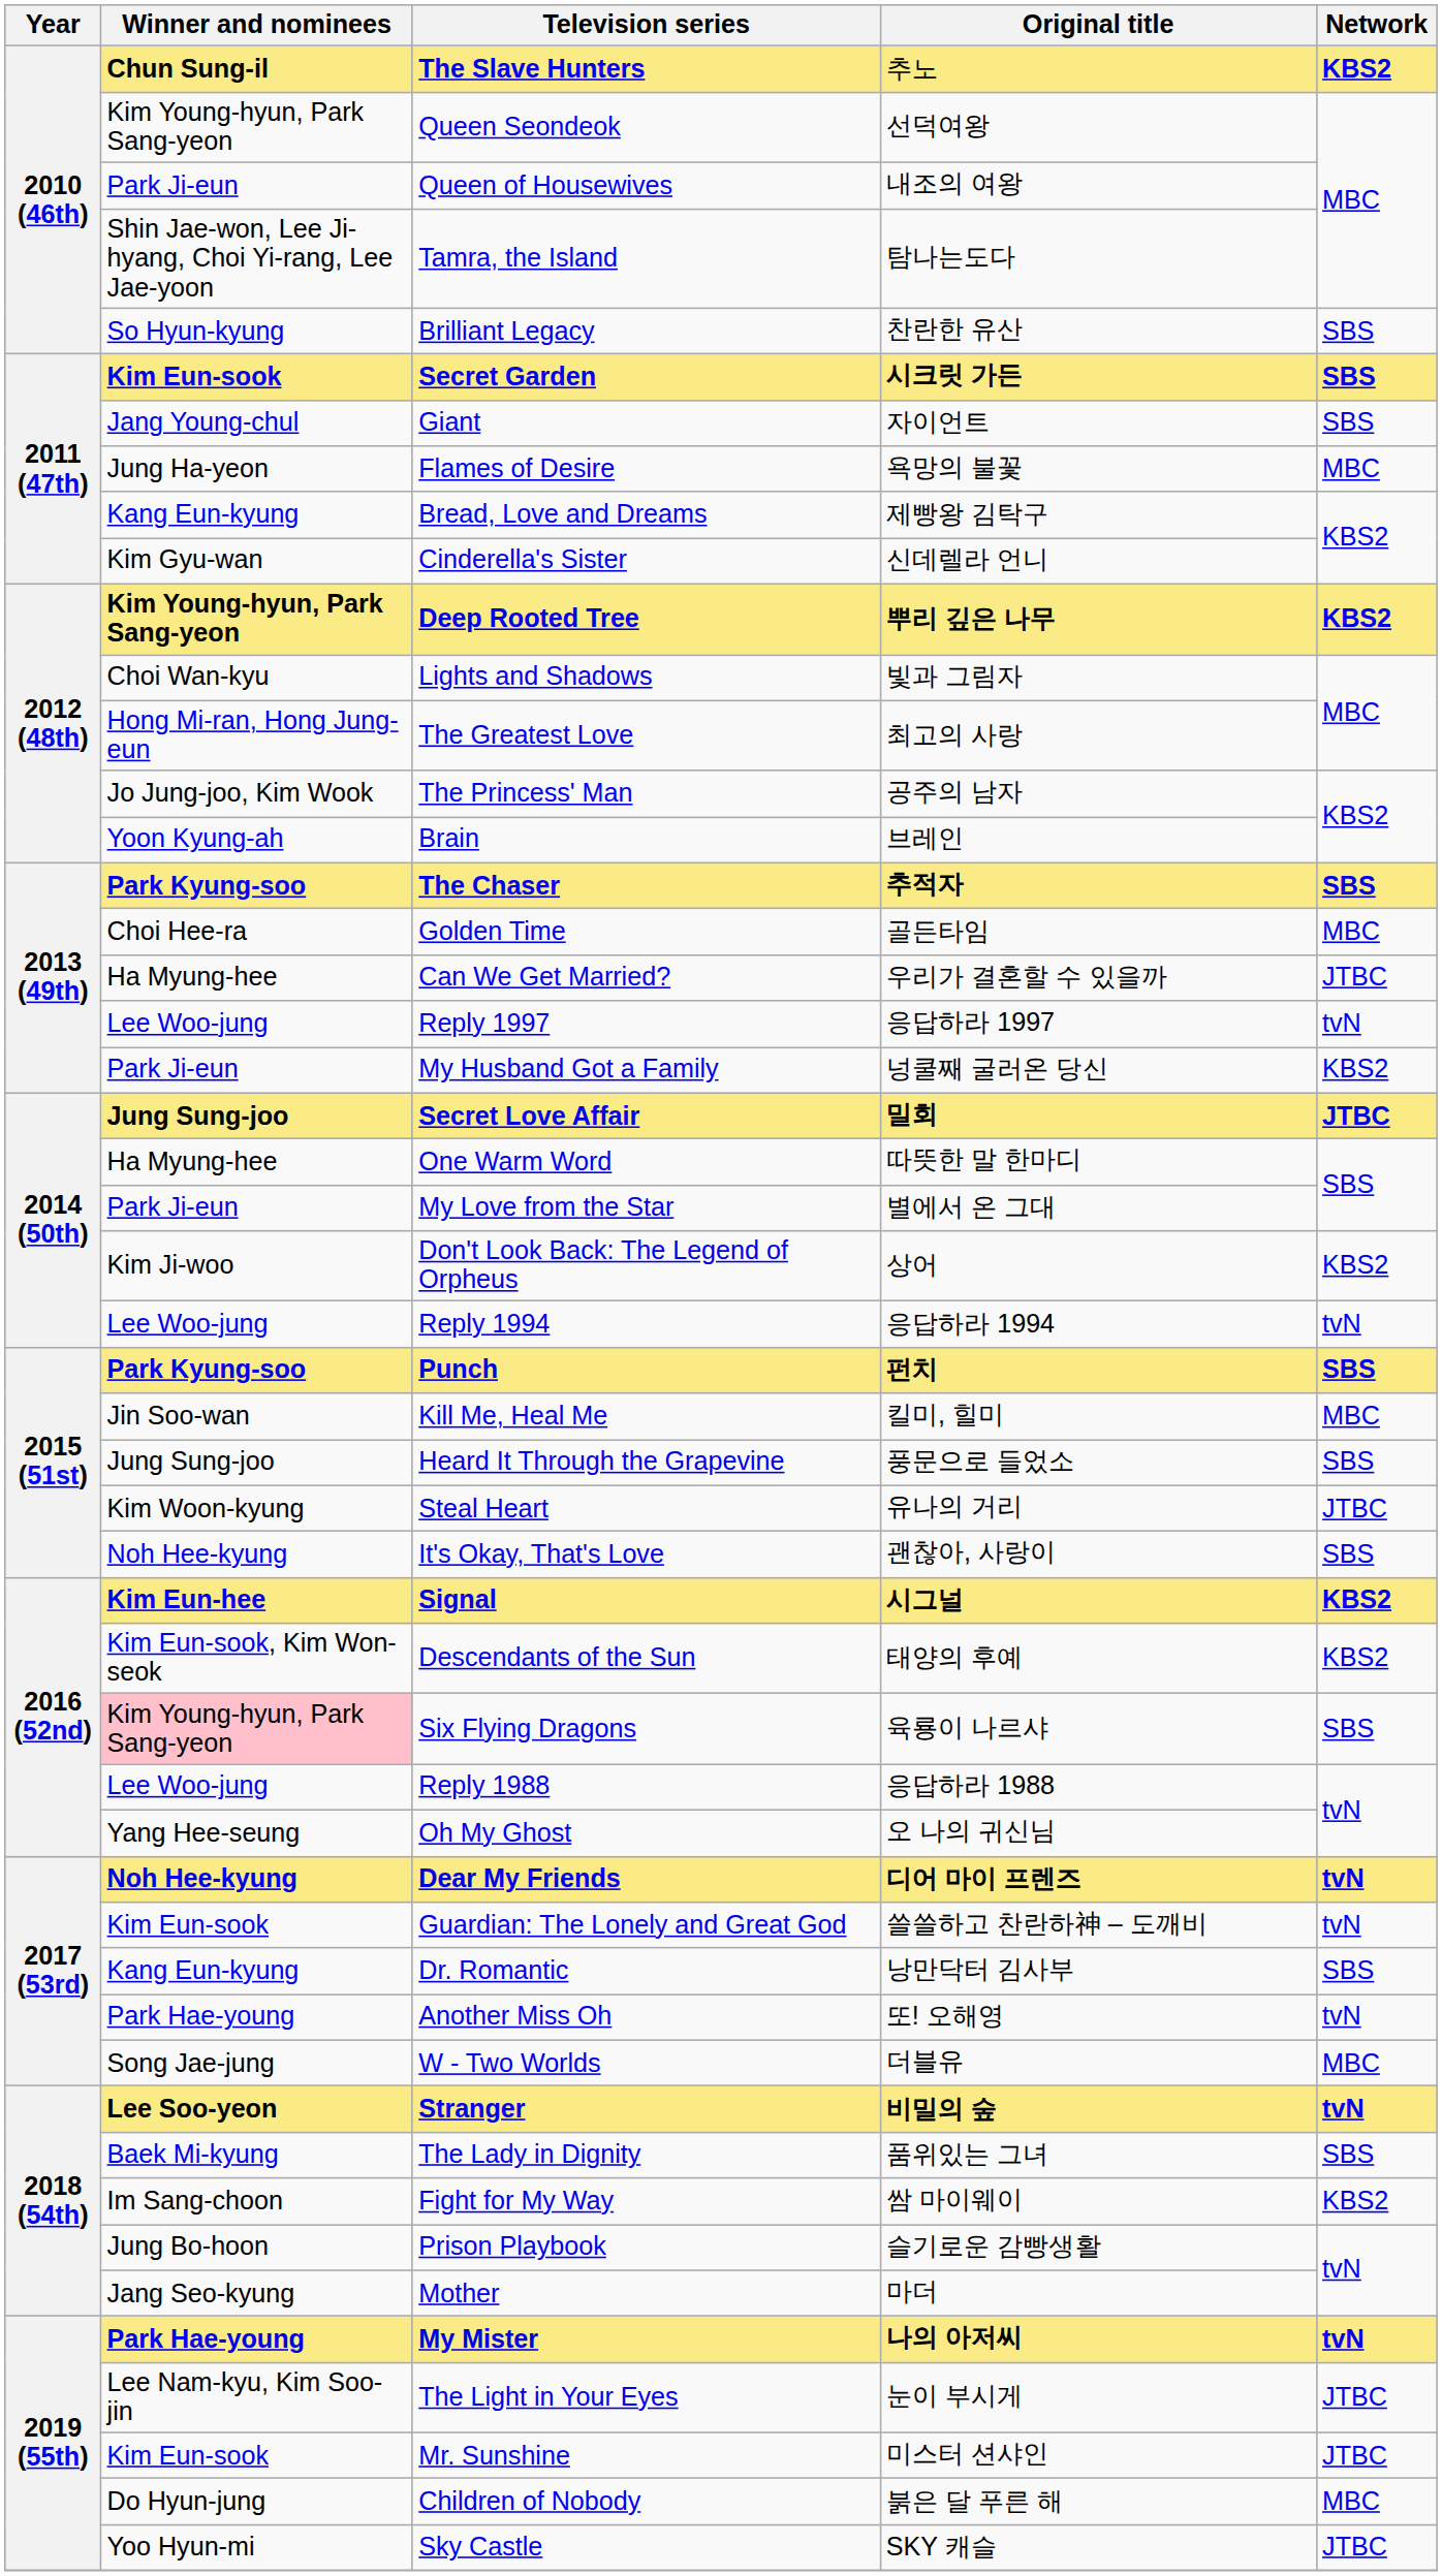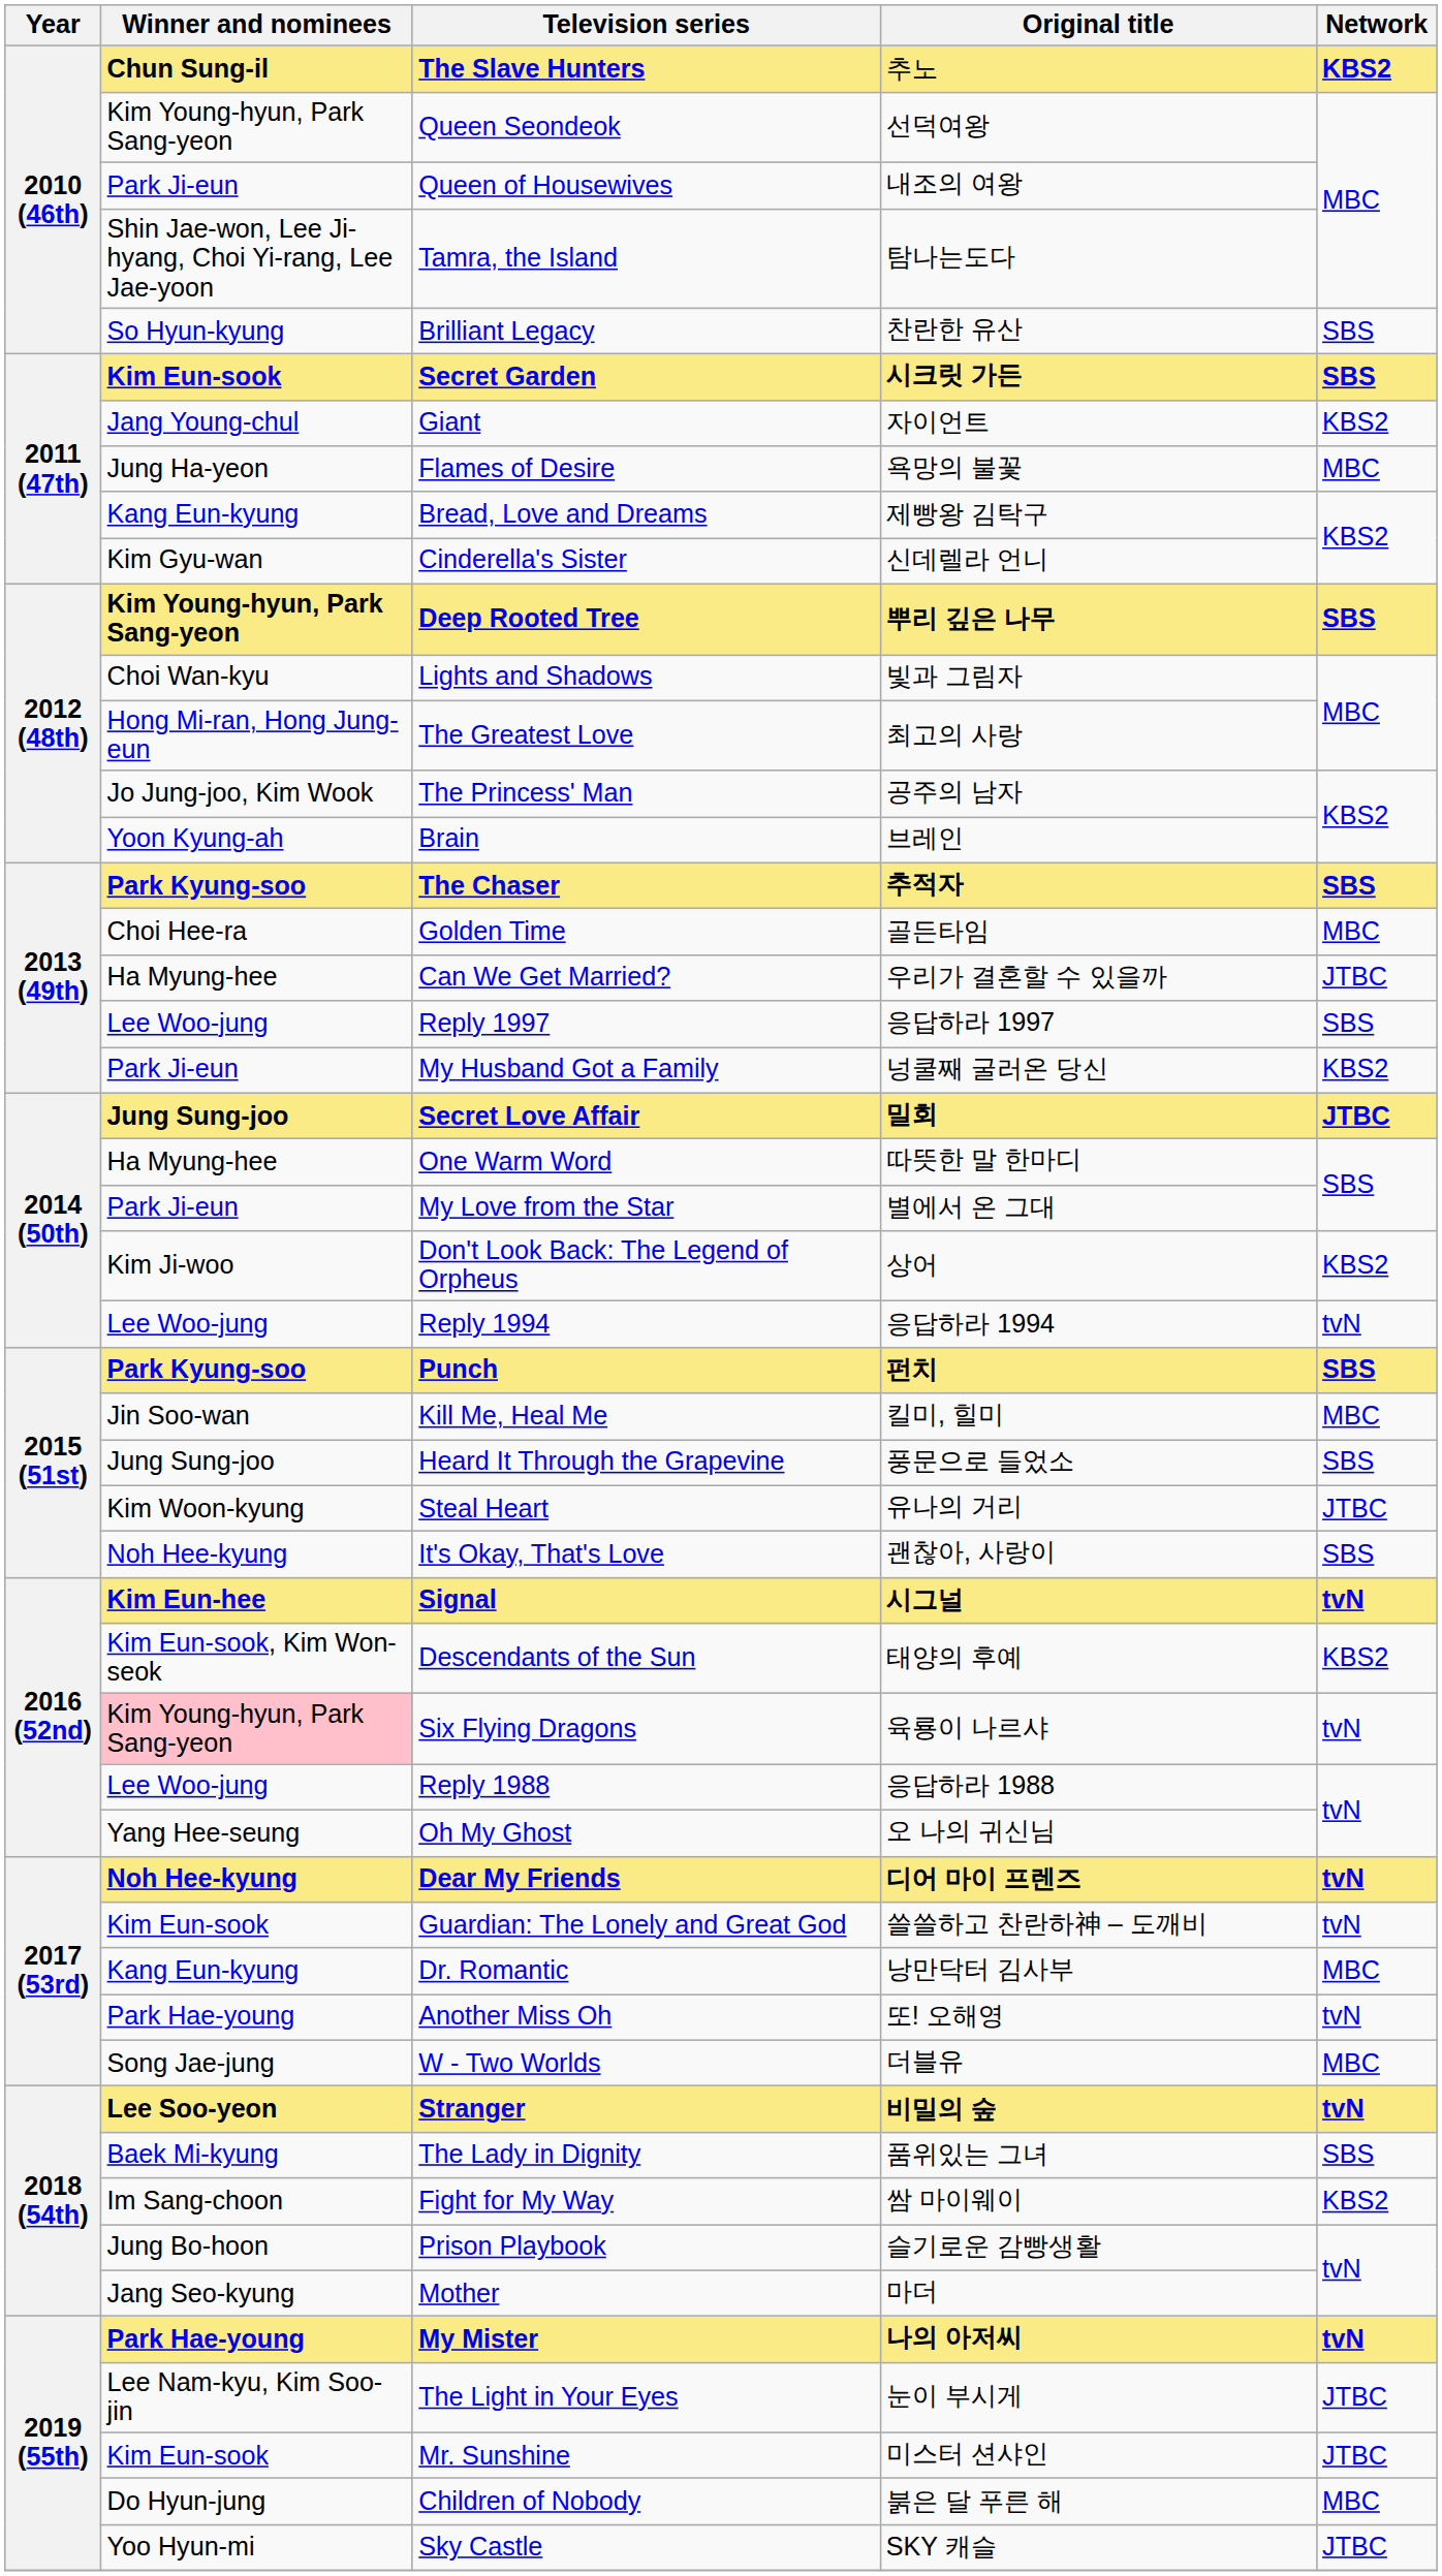Giant | Network: SBS -> KBS2
Deep Rooted Tree | Network: KBS2 -> SBS
Reply 1997 | Network: tvN -> SBS
Signal | Network: KBS2 -> tvN
Six Flying Dragons | Network: SBS -> tvN
Dr. Romantic | Network: SBS -> MBC
